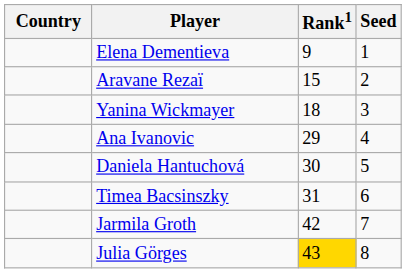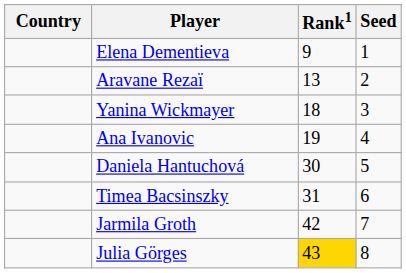Aravane Rezaï | Rank1: 15 -> 13
Ana Ivanovic | Rank1: 29 -> 19
